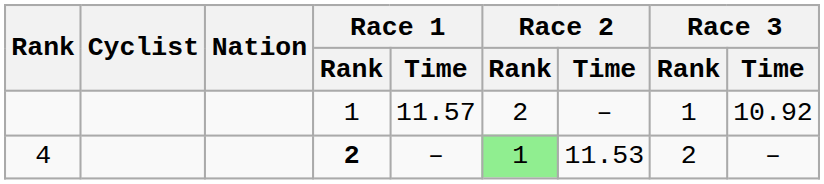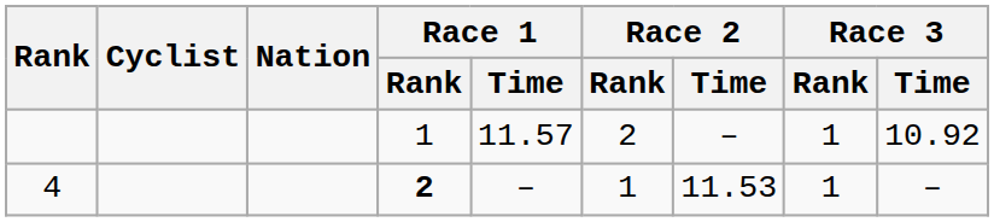4 | Race 2 / Rank: lightgreen background -> no background
4 | Race 3 / Rank: 2 -> 1
